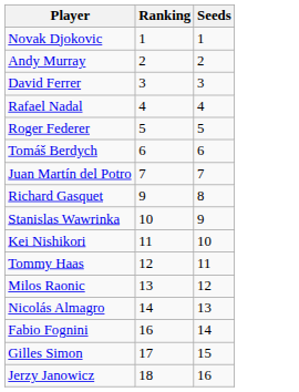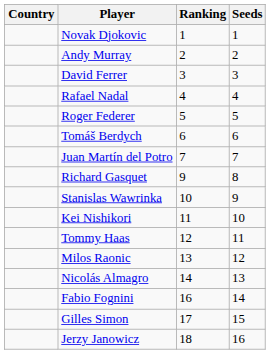+ column: Country
